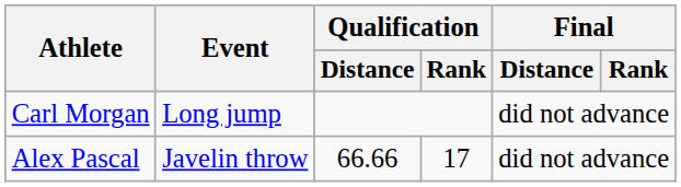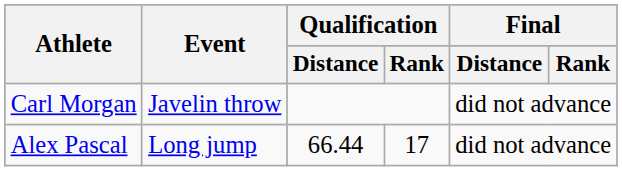Carl Morgan | Event: Long jump -> Javelin throw
Alex Pascal | Event: Javelin throw -> Long jump
Alex Pascal | Qualification / Distance: 66.66 -> 66.44
